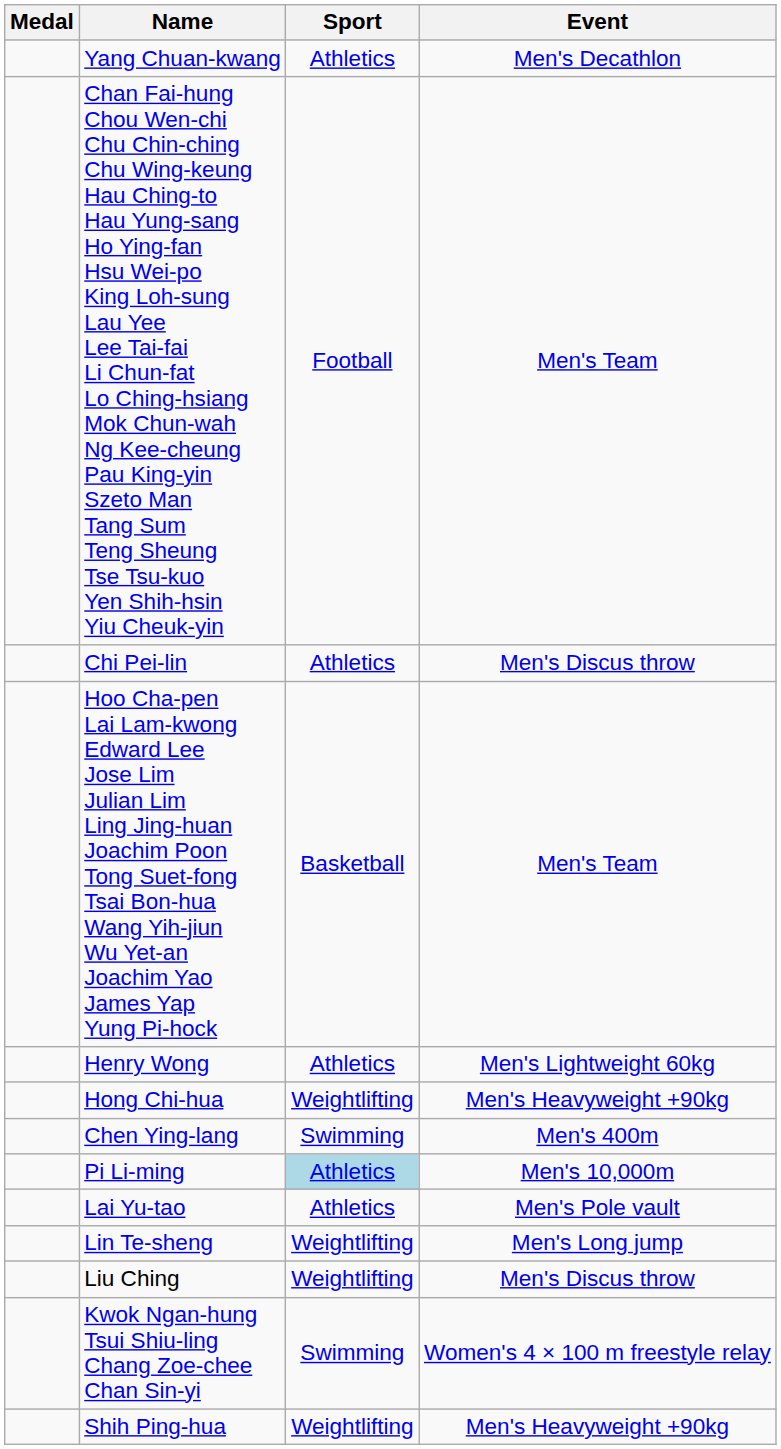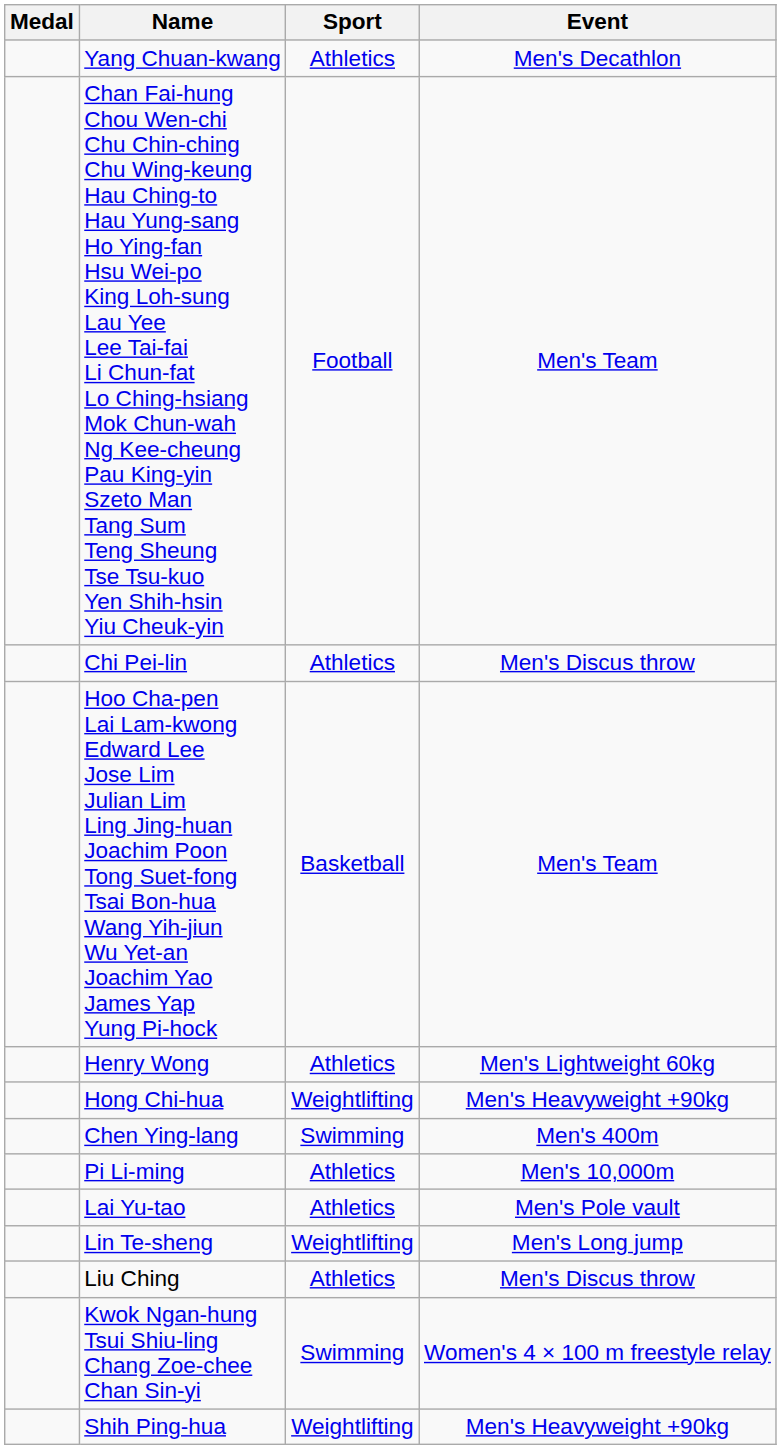Pi Li-ming | Sport: lightblue background -> no background
Liu Ching | Sport: Weightlifting -> Athletics
